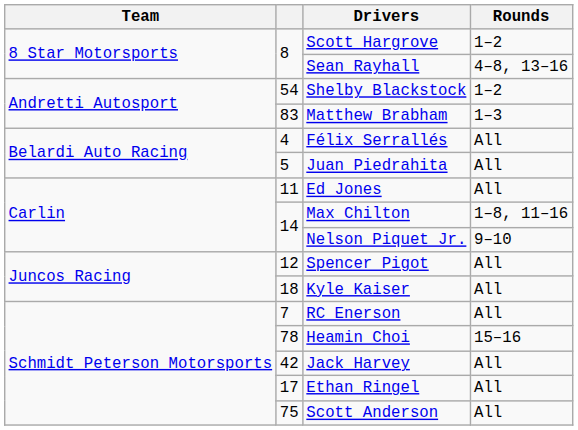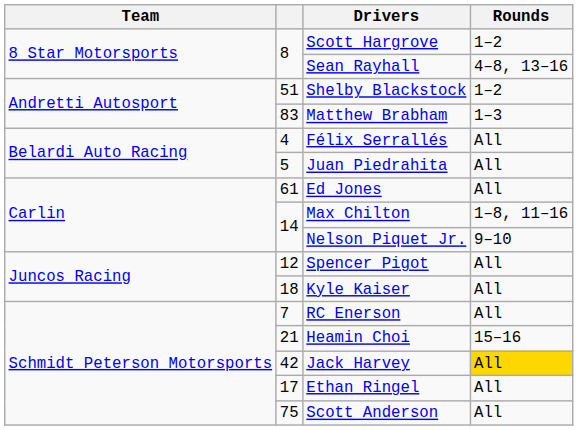Shelby Blackstock | column 2: 54 -> 51
Ed Jones | column 2: 11 -> 61
Heamin Choi | column 2: 78 -> 21
Jack Harvey | Rounds: no background -> gold background
